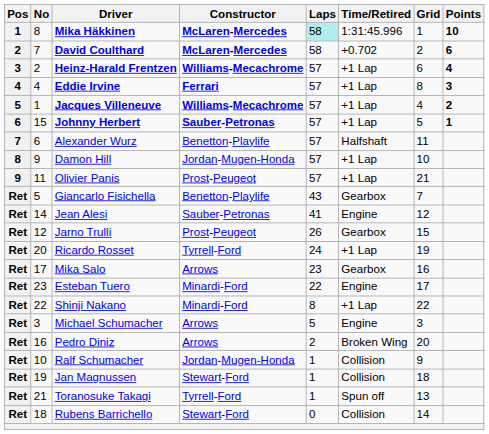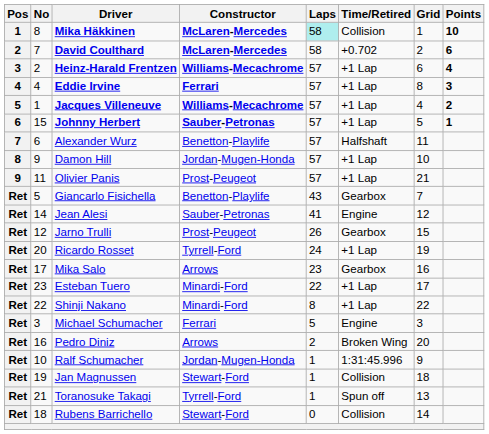Mika Häkkinen | Time/Retired: 1:31:45.996 -> Collision
Esteban Tuero | Time/Retired: Engine -> +1 Lap
Michael Schumacher | Constructor: Arrows -> Ferrari
Ralf Schumacher | Time/Retired: Collision -> 1:31:45.996
